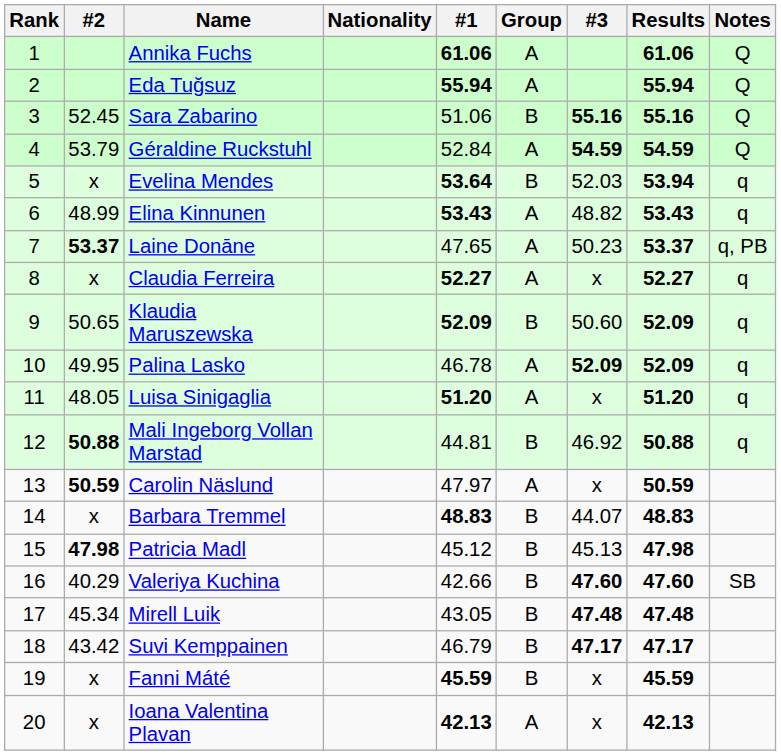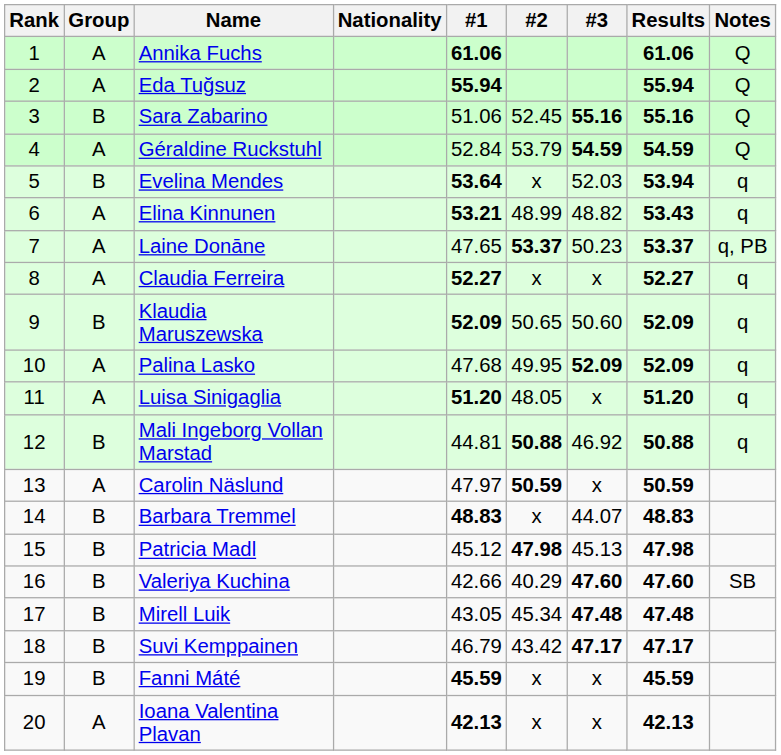columns swapped: Group <-> #2
Elina Kinnunen | #1: 53.43 -> 53.21
Palina Lasko | #1: 46.78 -> 47.68
